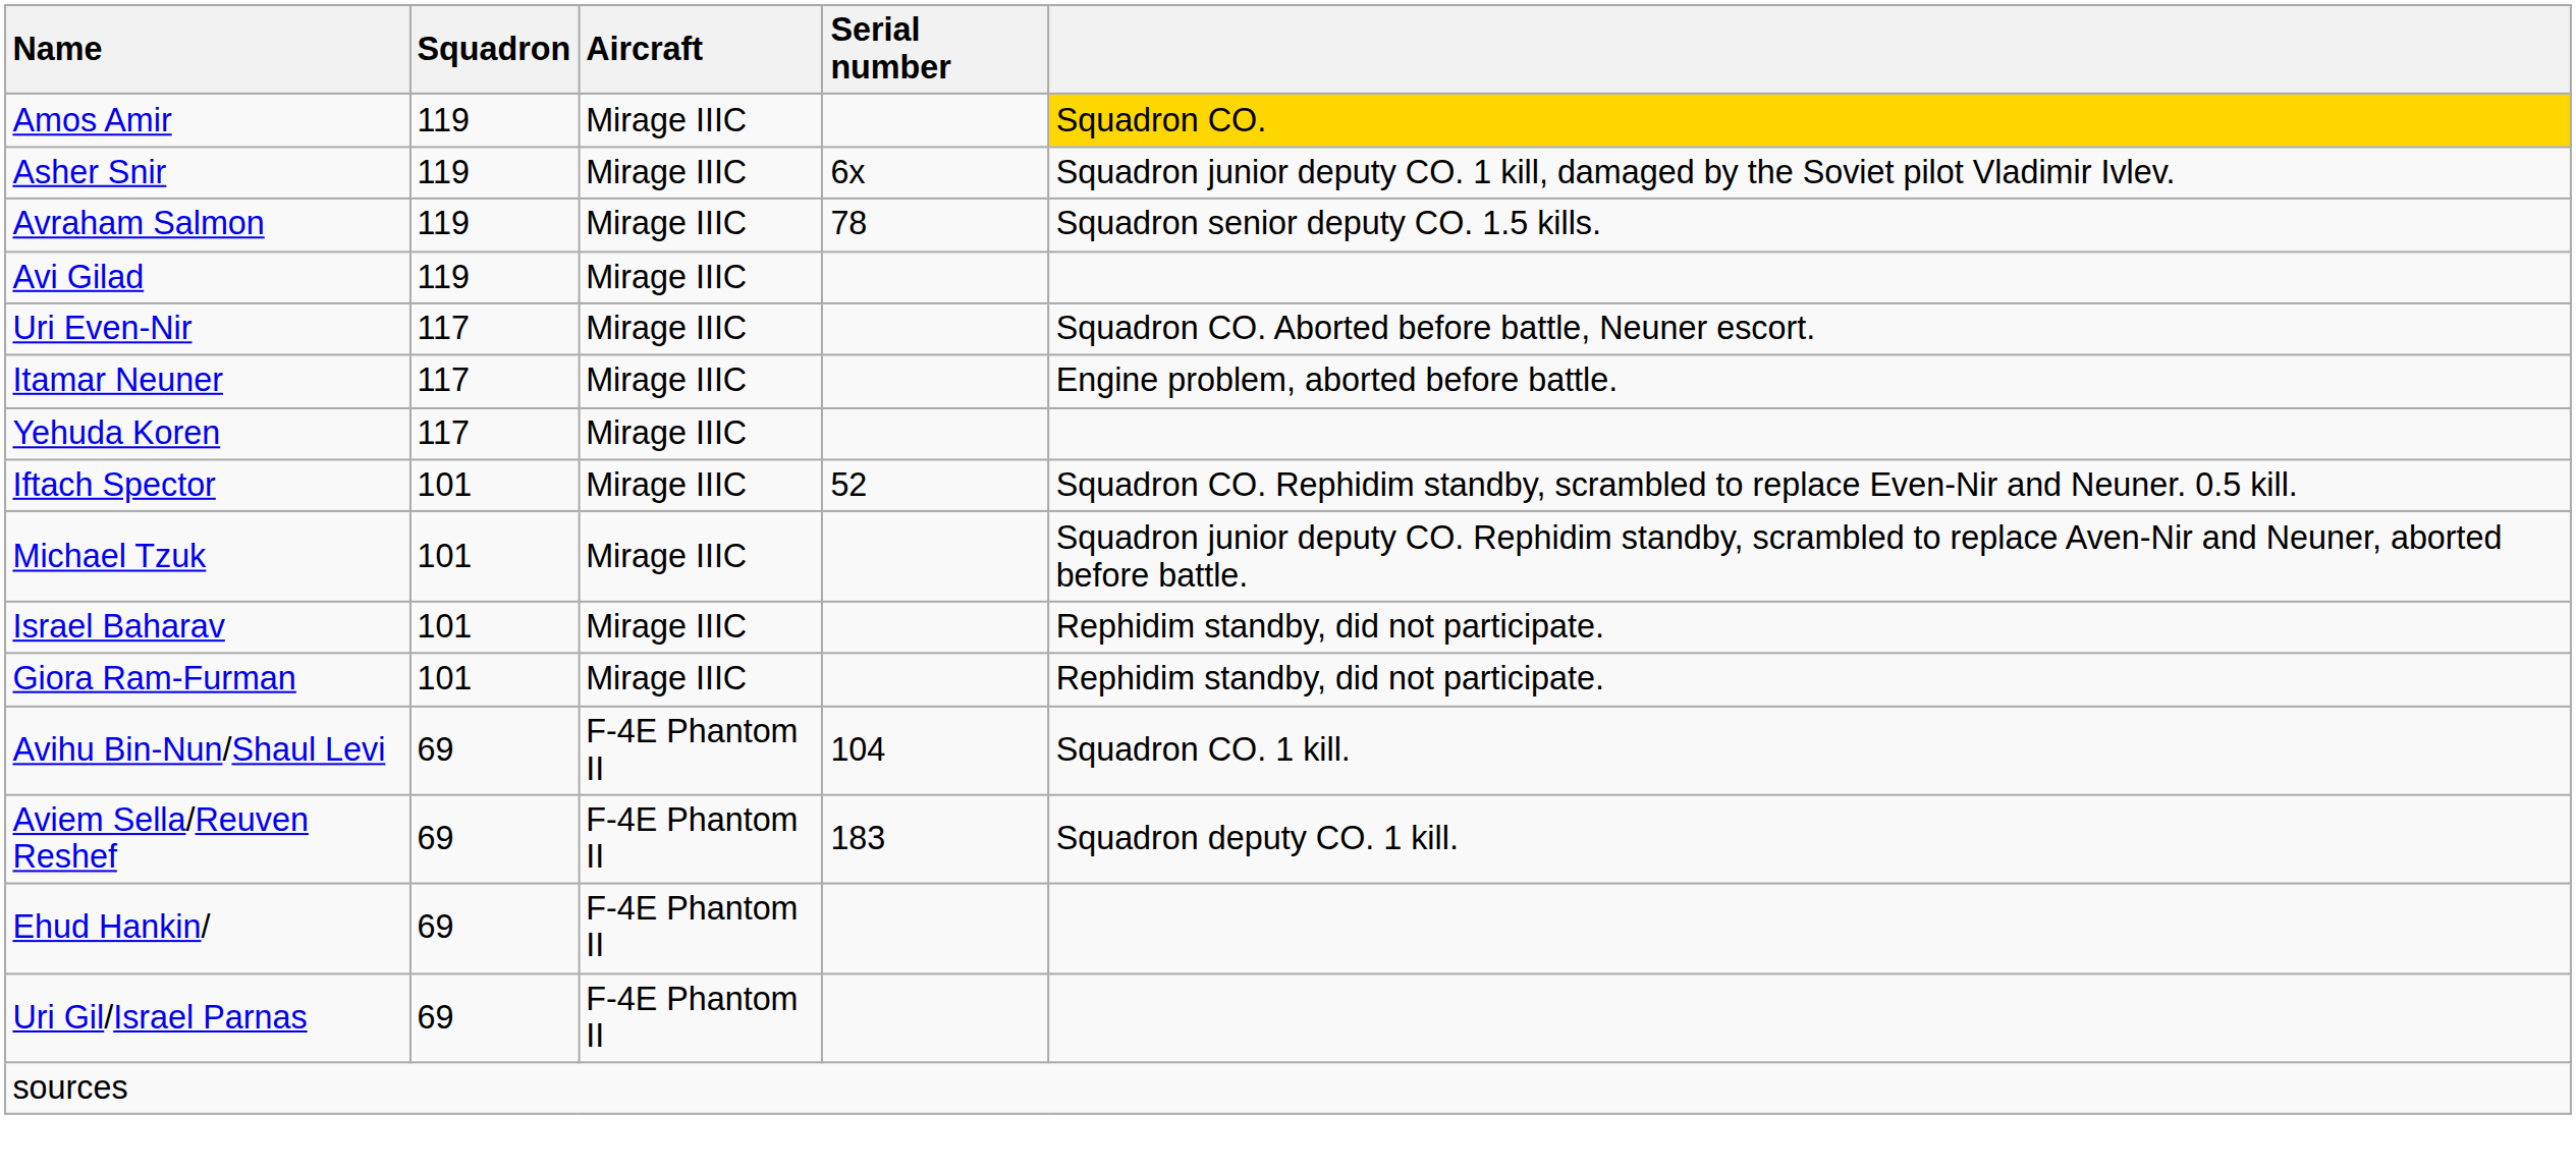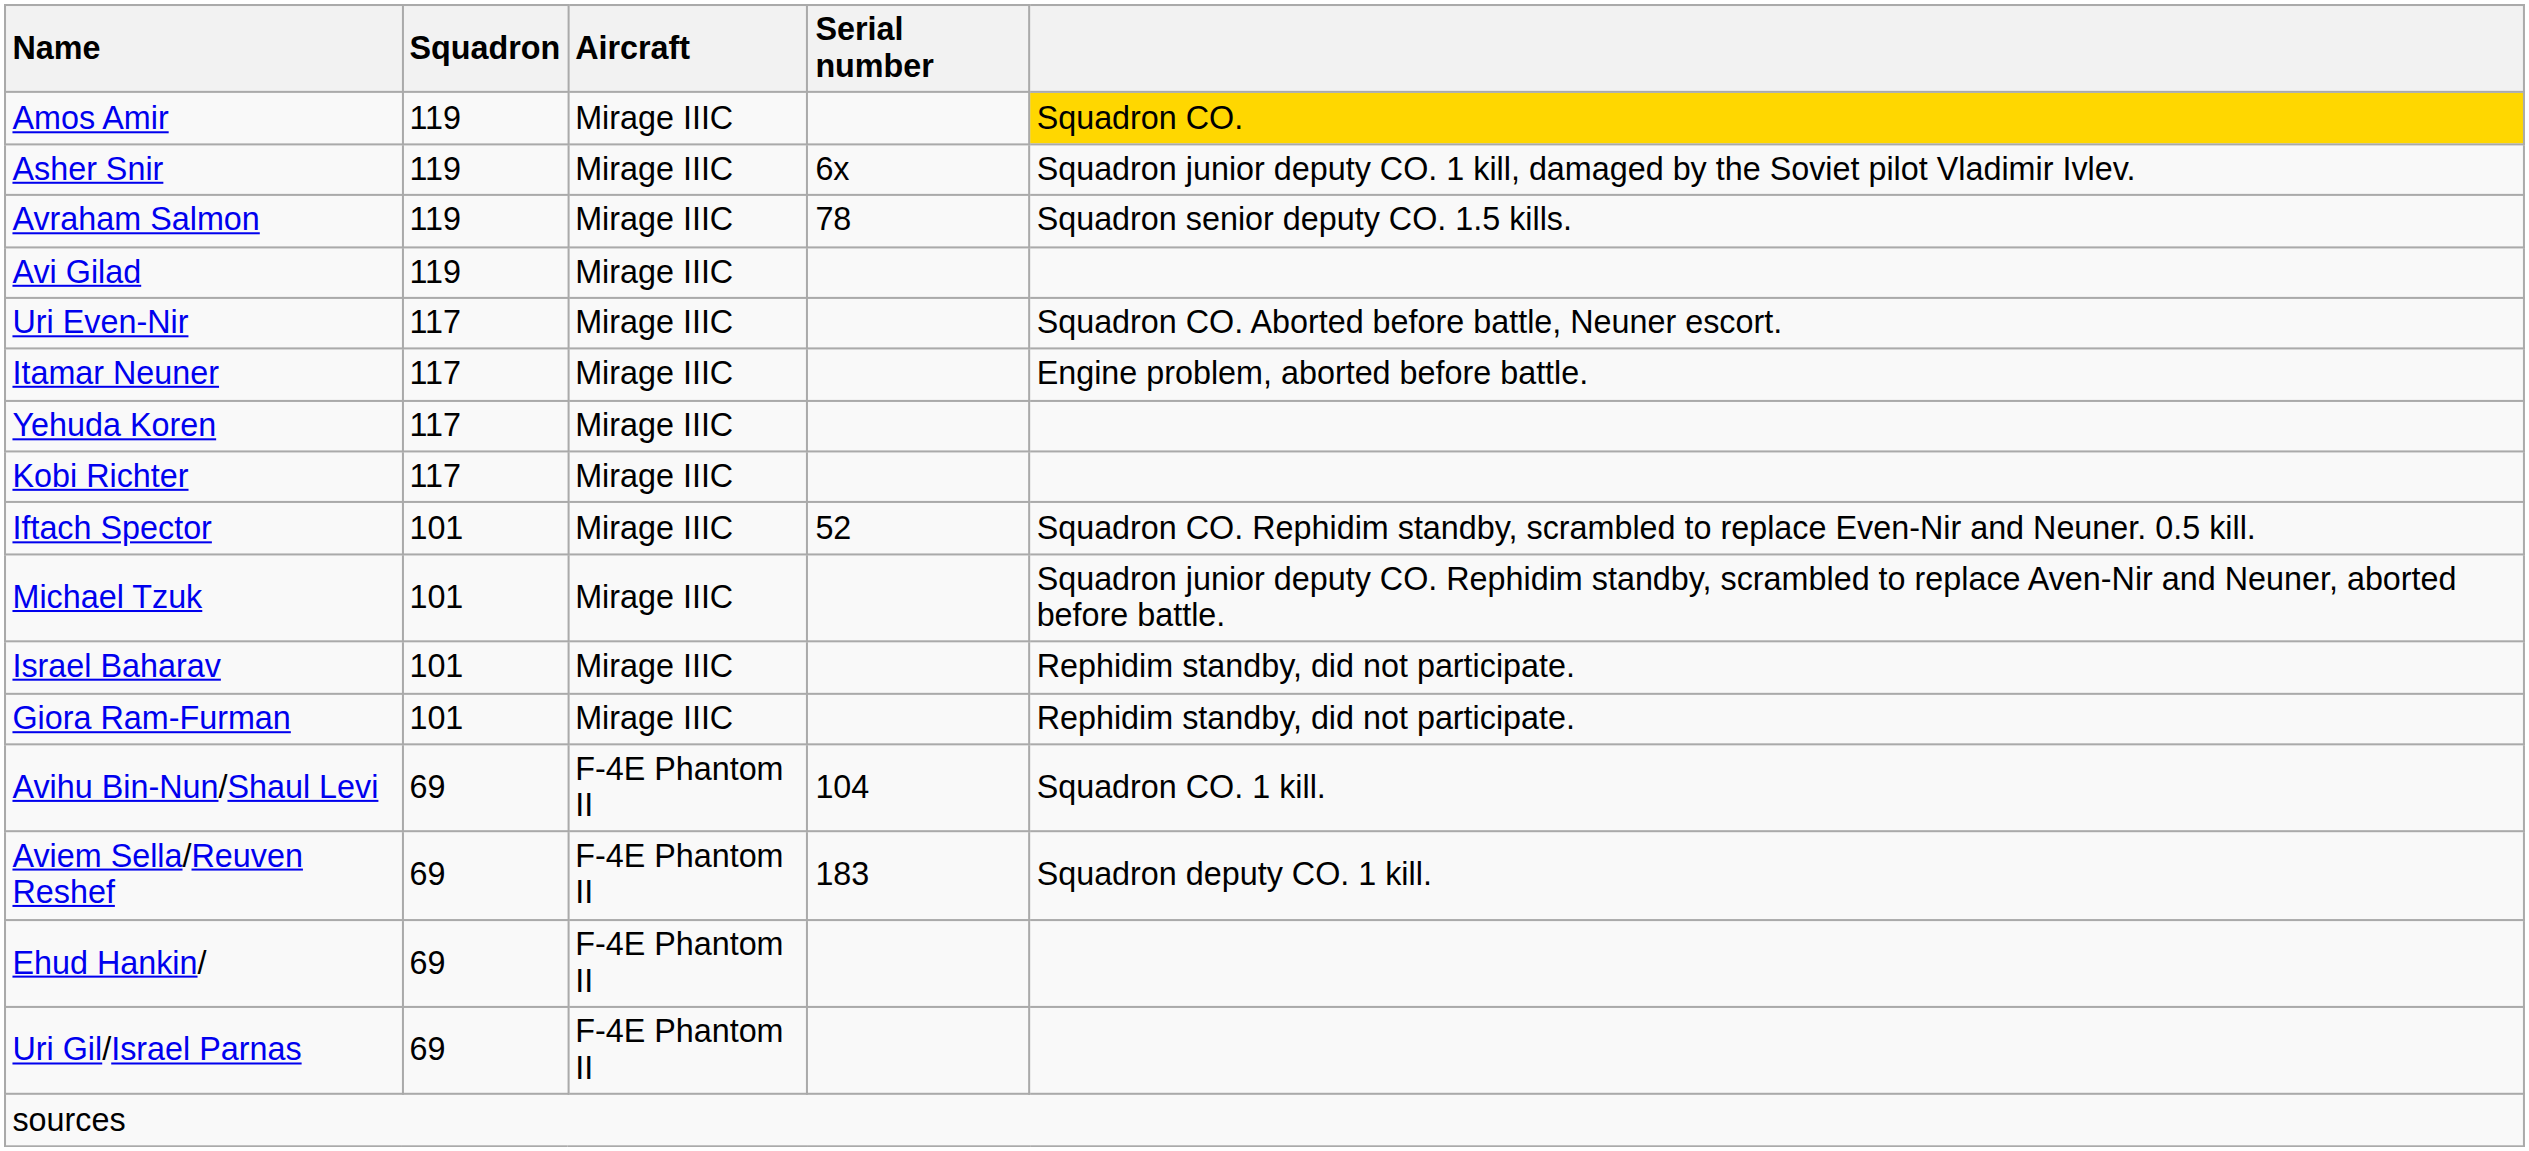+ row: Kobi Richter | 117 | Mirage IIIC
